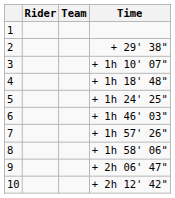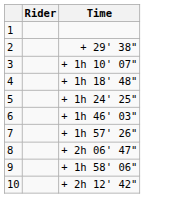- column: Team
8 | Time: + 1h 58' 06" -> + 2h 06' 47"
9 | Time: + 2h 06' 47" -> + 1h 58' 06"
